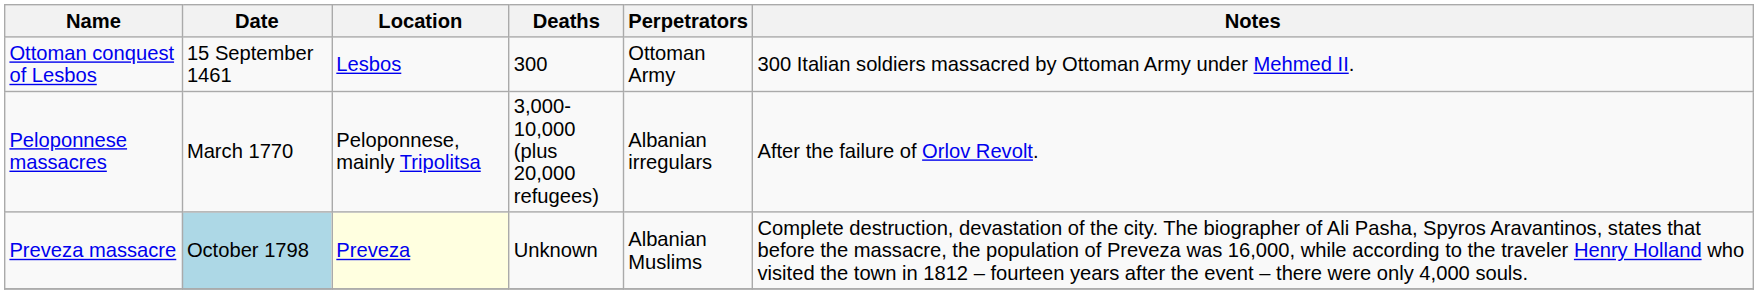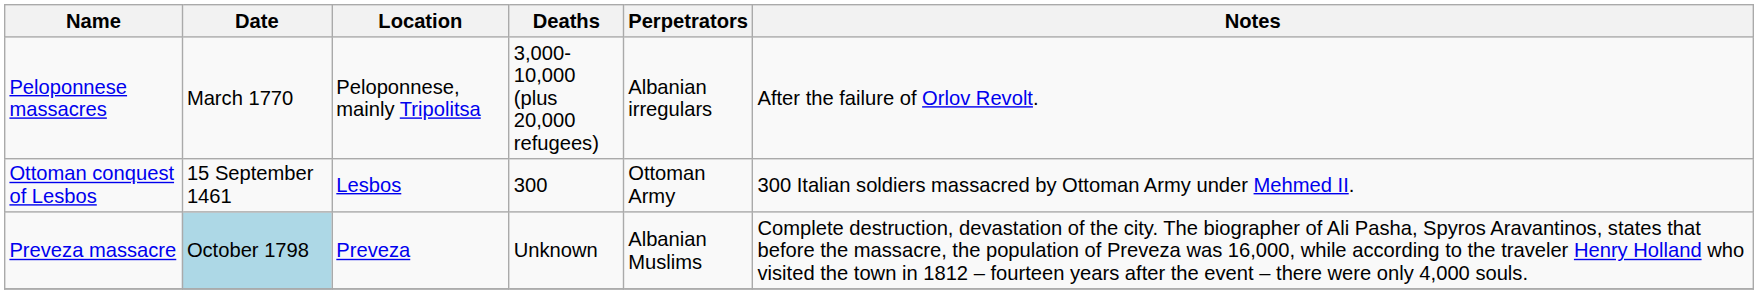rows swapped: Ottoman conquest of Lesbos <-> Peloponnese massacres
Preveza massacre | Location: lightyellow background -> no background
